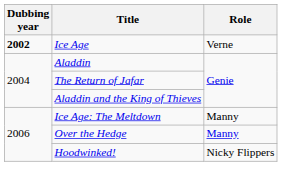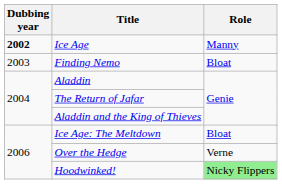Ice Age | Role: Verne -> Manny
+ row: 2003 | Finding Nemo | Bloat
Ice Age: The Meltdown | Role: Manny -> Bloat
Over the Hedge | Role: Manny -> Verne
Hoodwinked! | Role: no background -> lightgreen background
